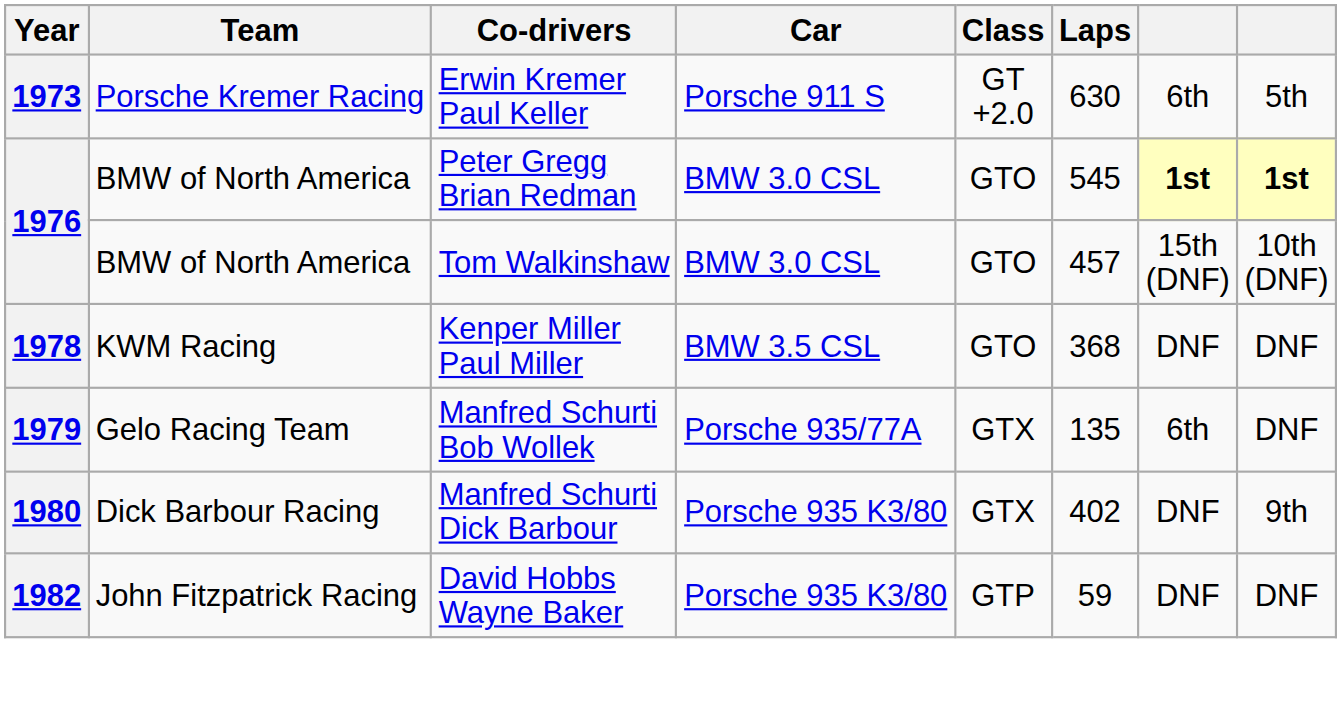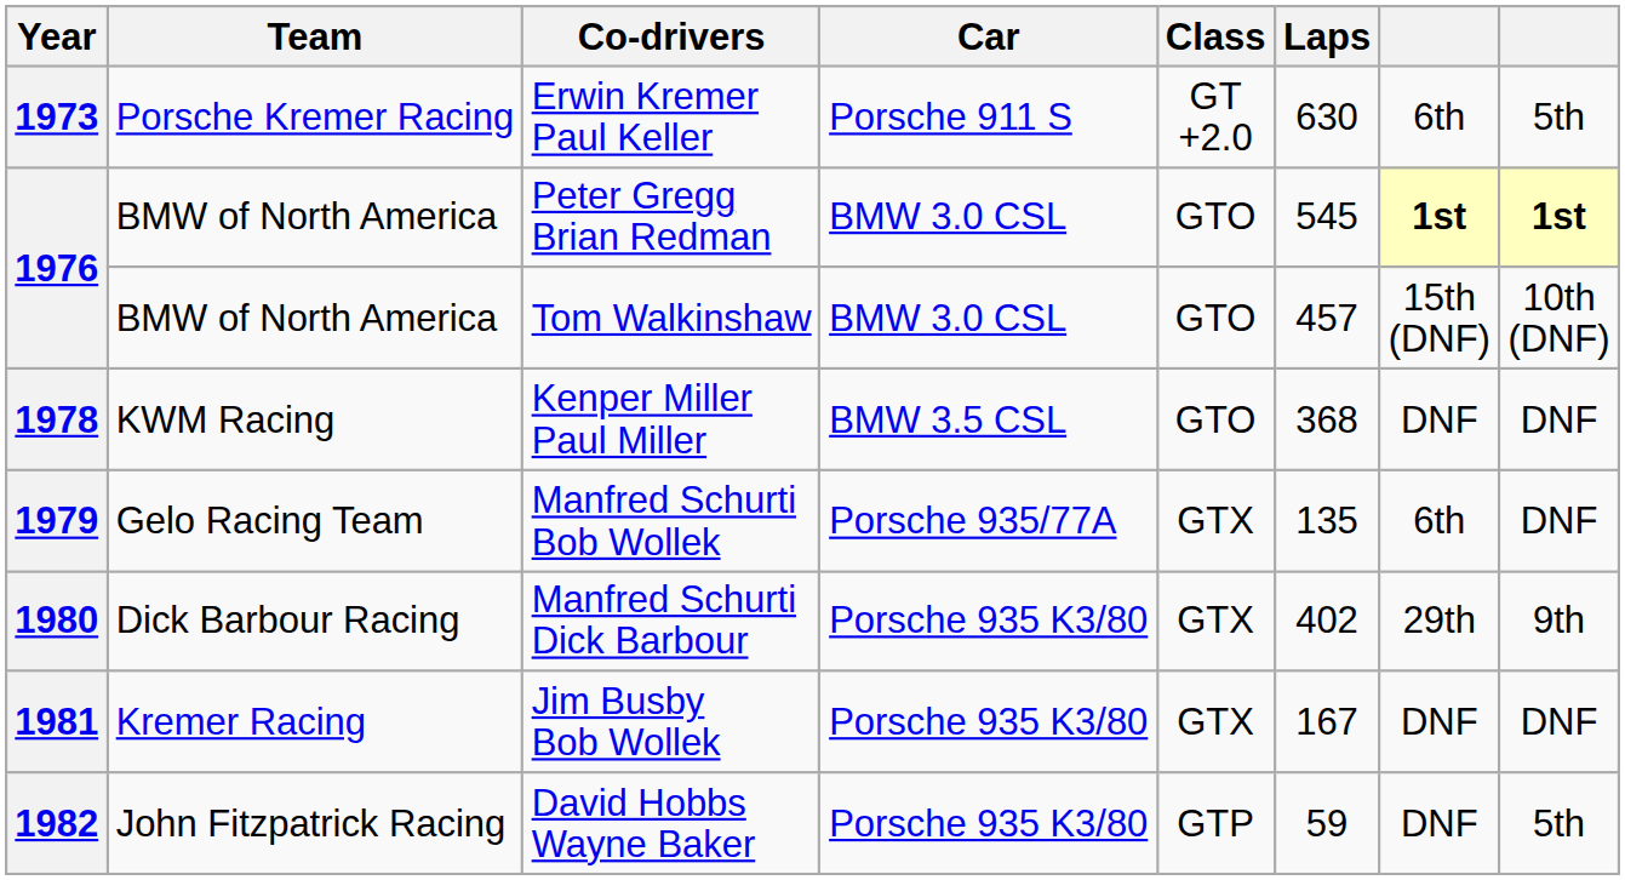Manfred Schurti Dick Barbour | column 7: DNF -> 29th
+ row: 1981 | Kremer Racing | Jim Busby Bob Wollek | Porsche 935 K3/80 | GTX | 167 | DNF | DNF
David Hobbs Wayne Baker | column 8: DNF -> 5th
